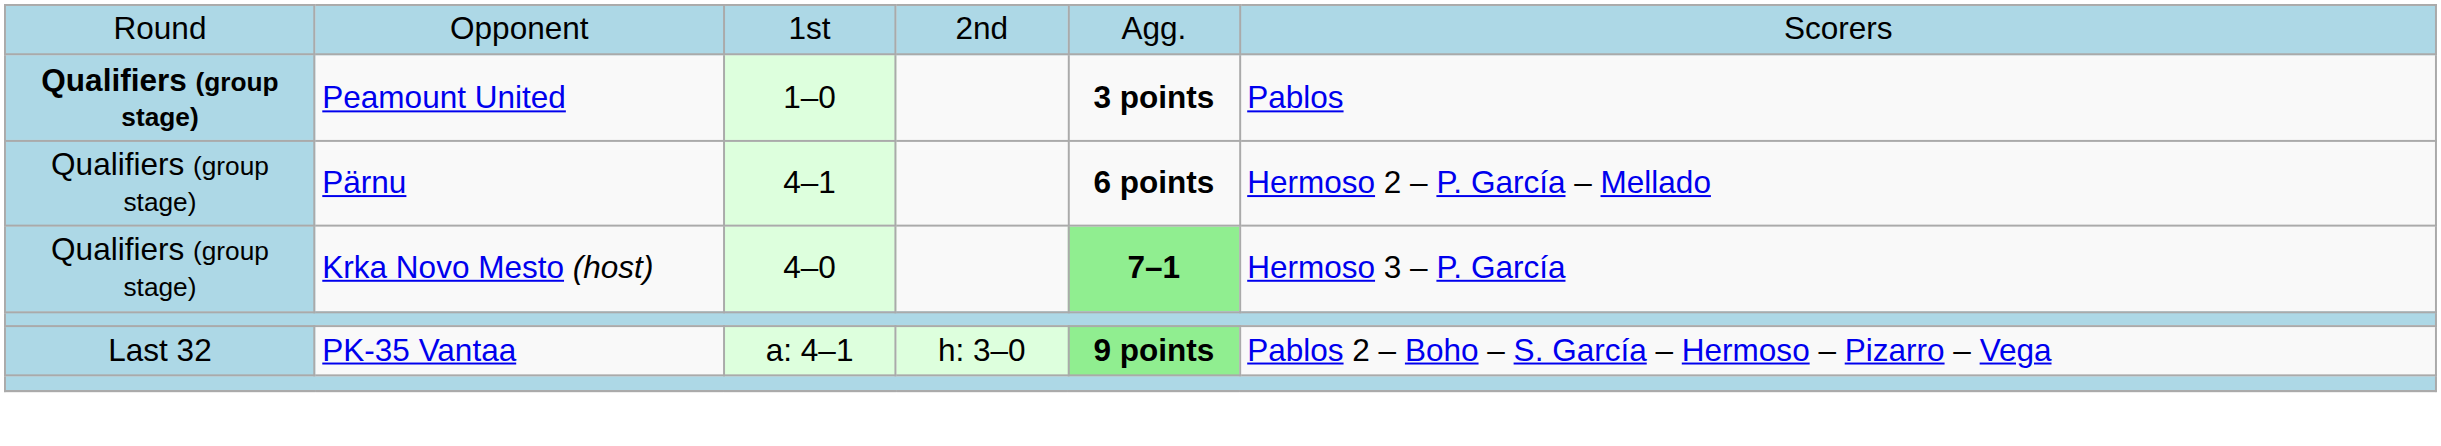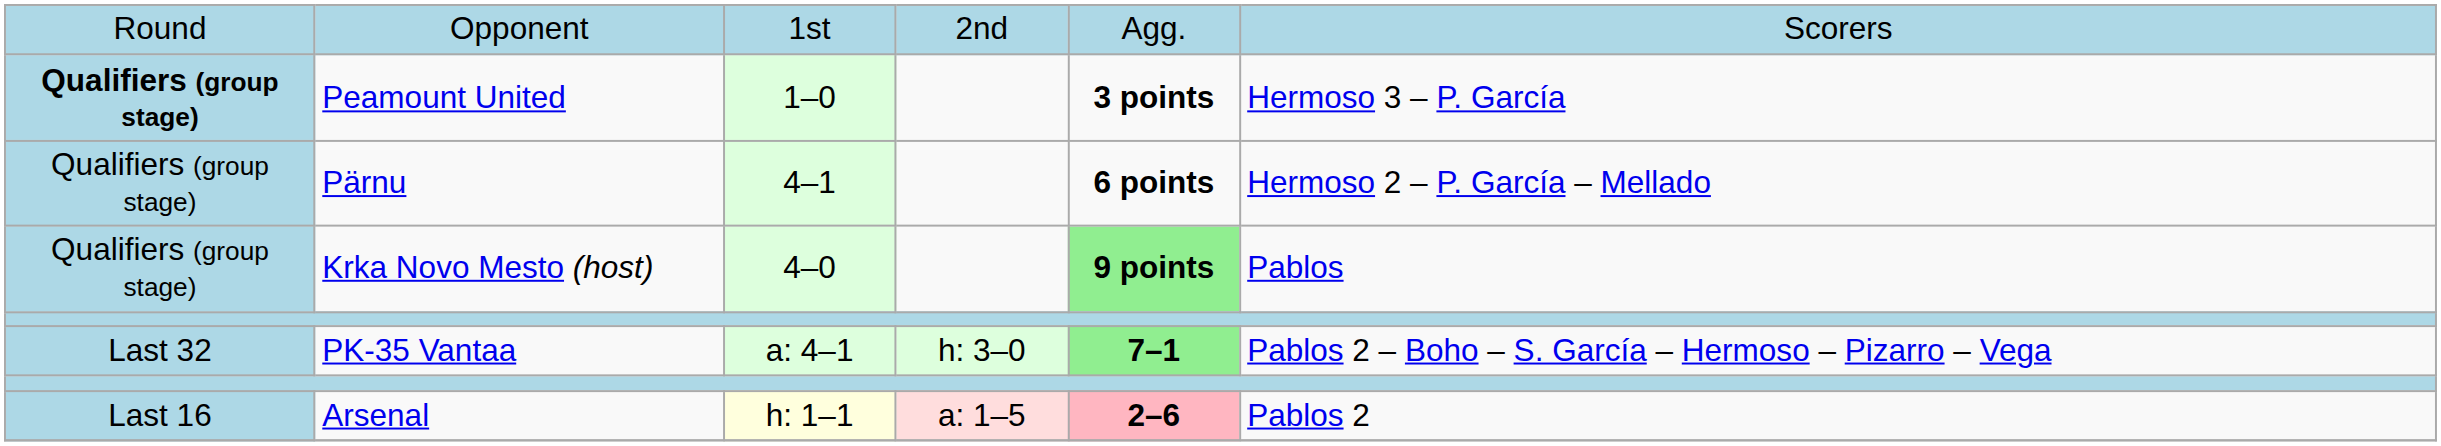Peamount United | column 6: Pablos -> Hermoso 3 – P. García
Krka Novo Mesto (host) | column 5: 7–1 -> 9 points
Krka Novo Mesto (host) | column 6: Hermoso 3 – P. García -> Pablos
PK-35 Vantaa | column 5: 9 points -> 7–1
+ row: Last 16 | Arsenal | h: 1–1 | a: 1–5 | 2–6 | Pablos 2
